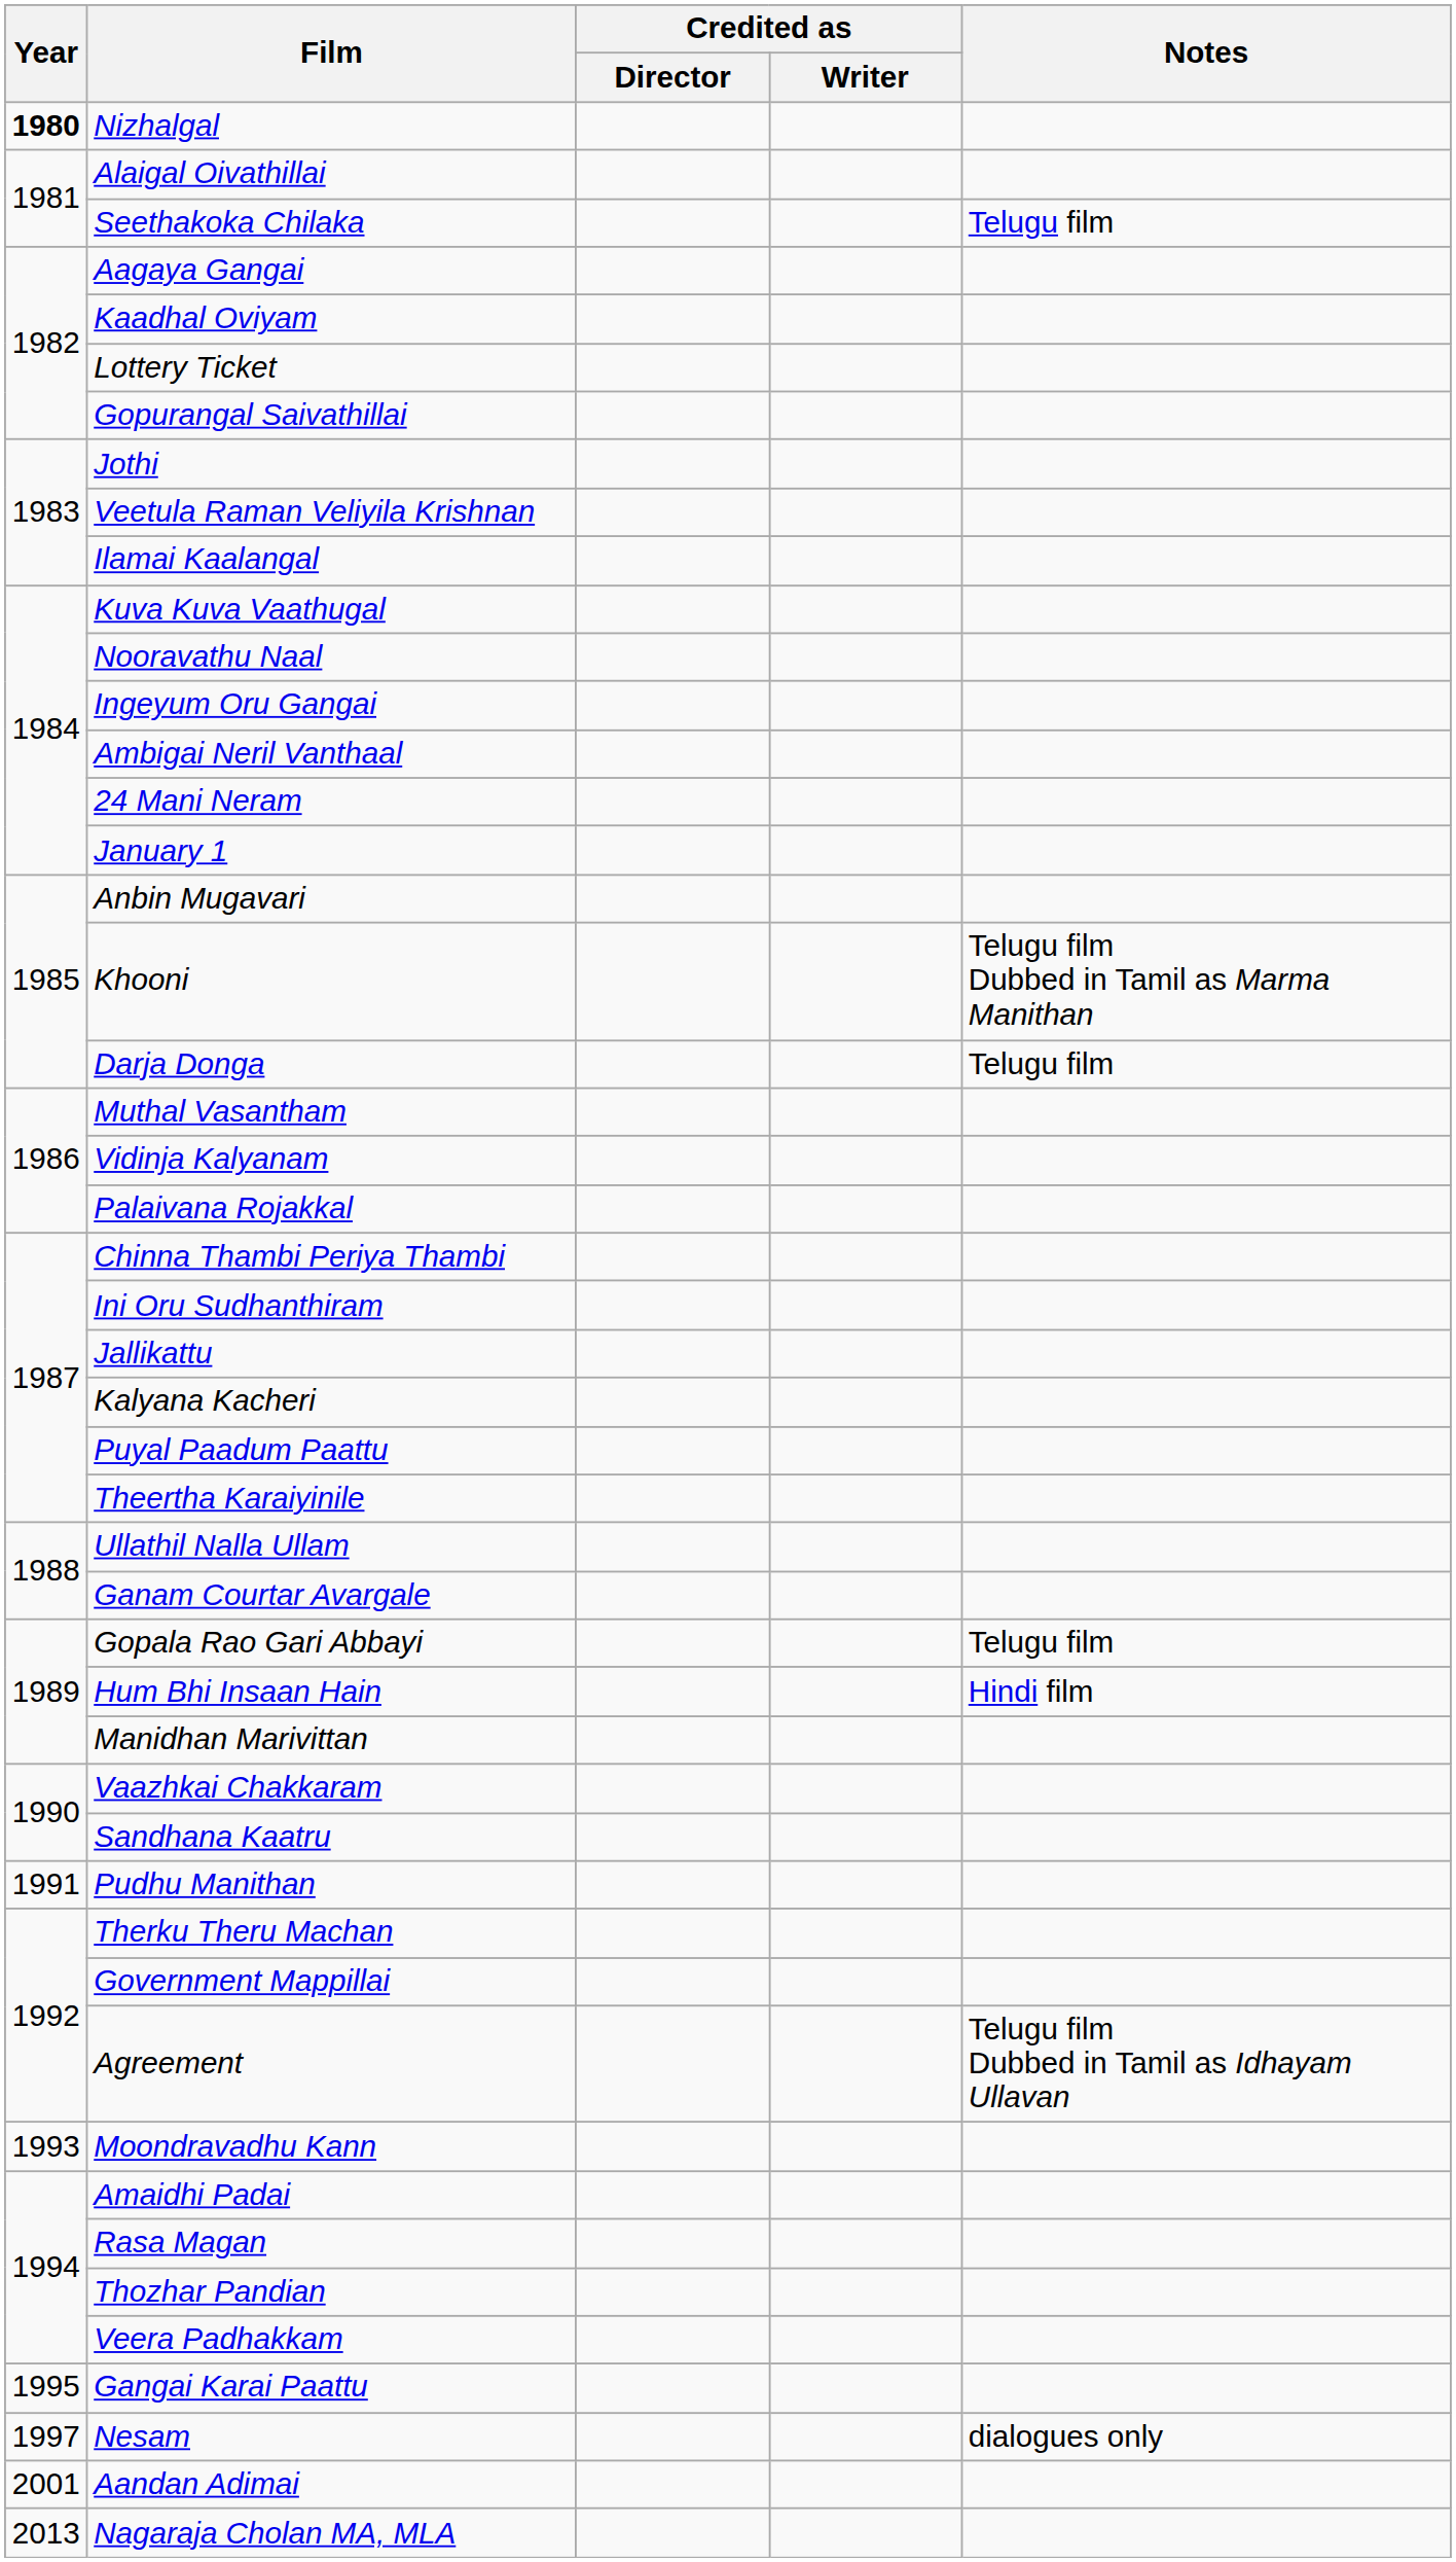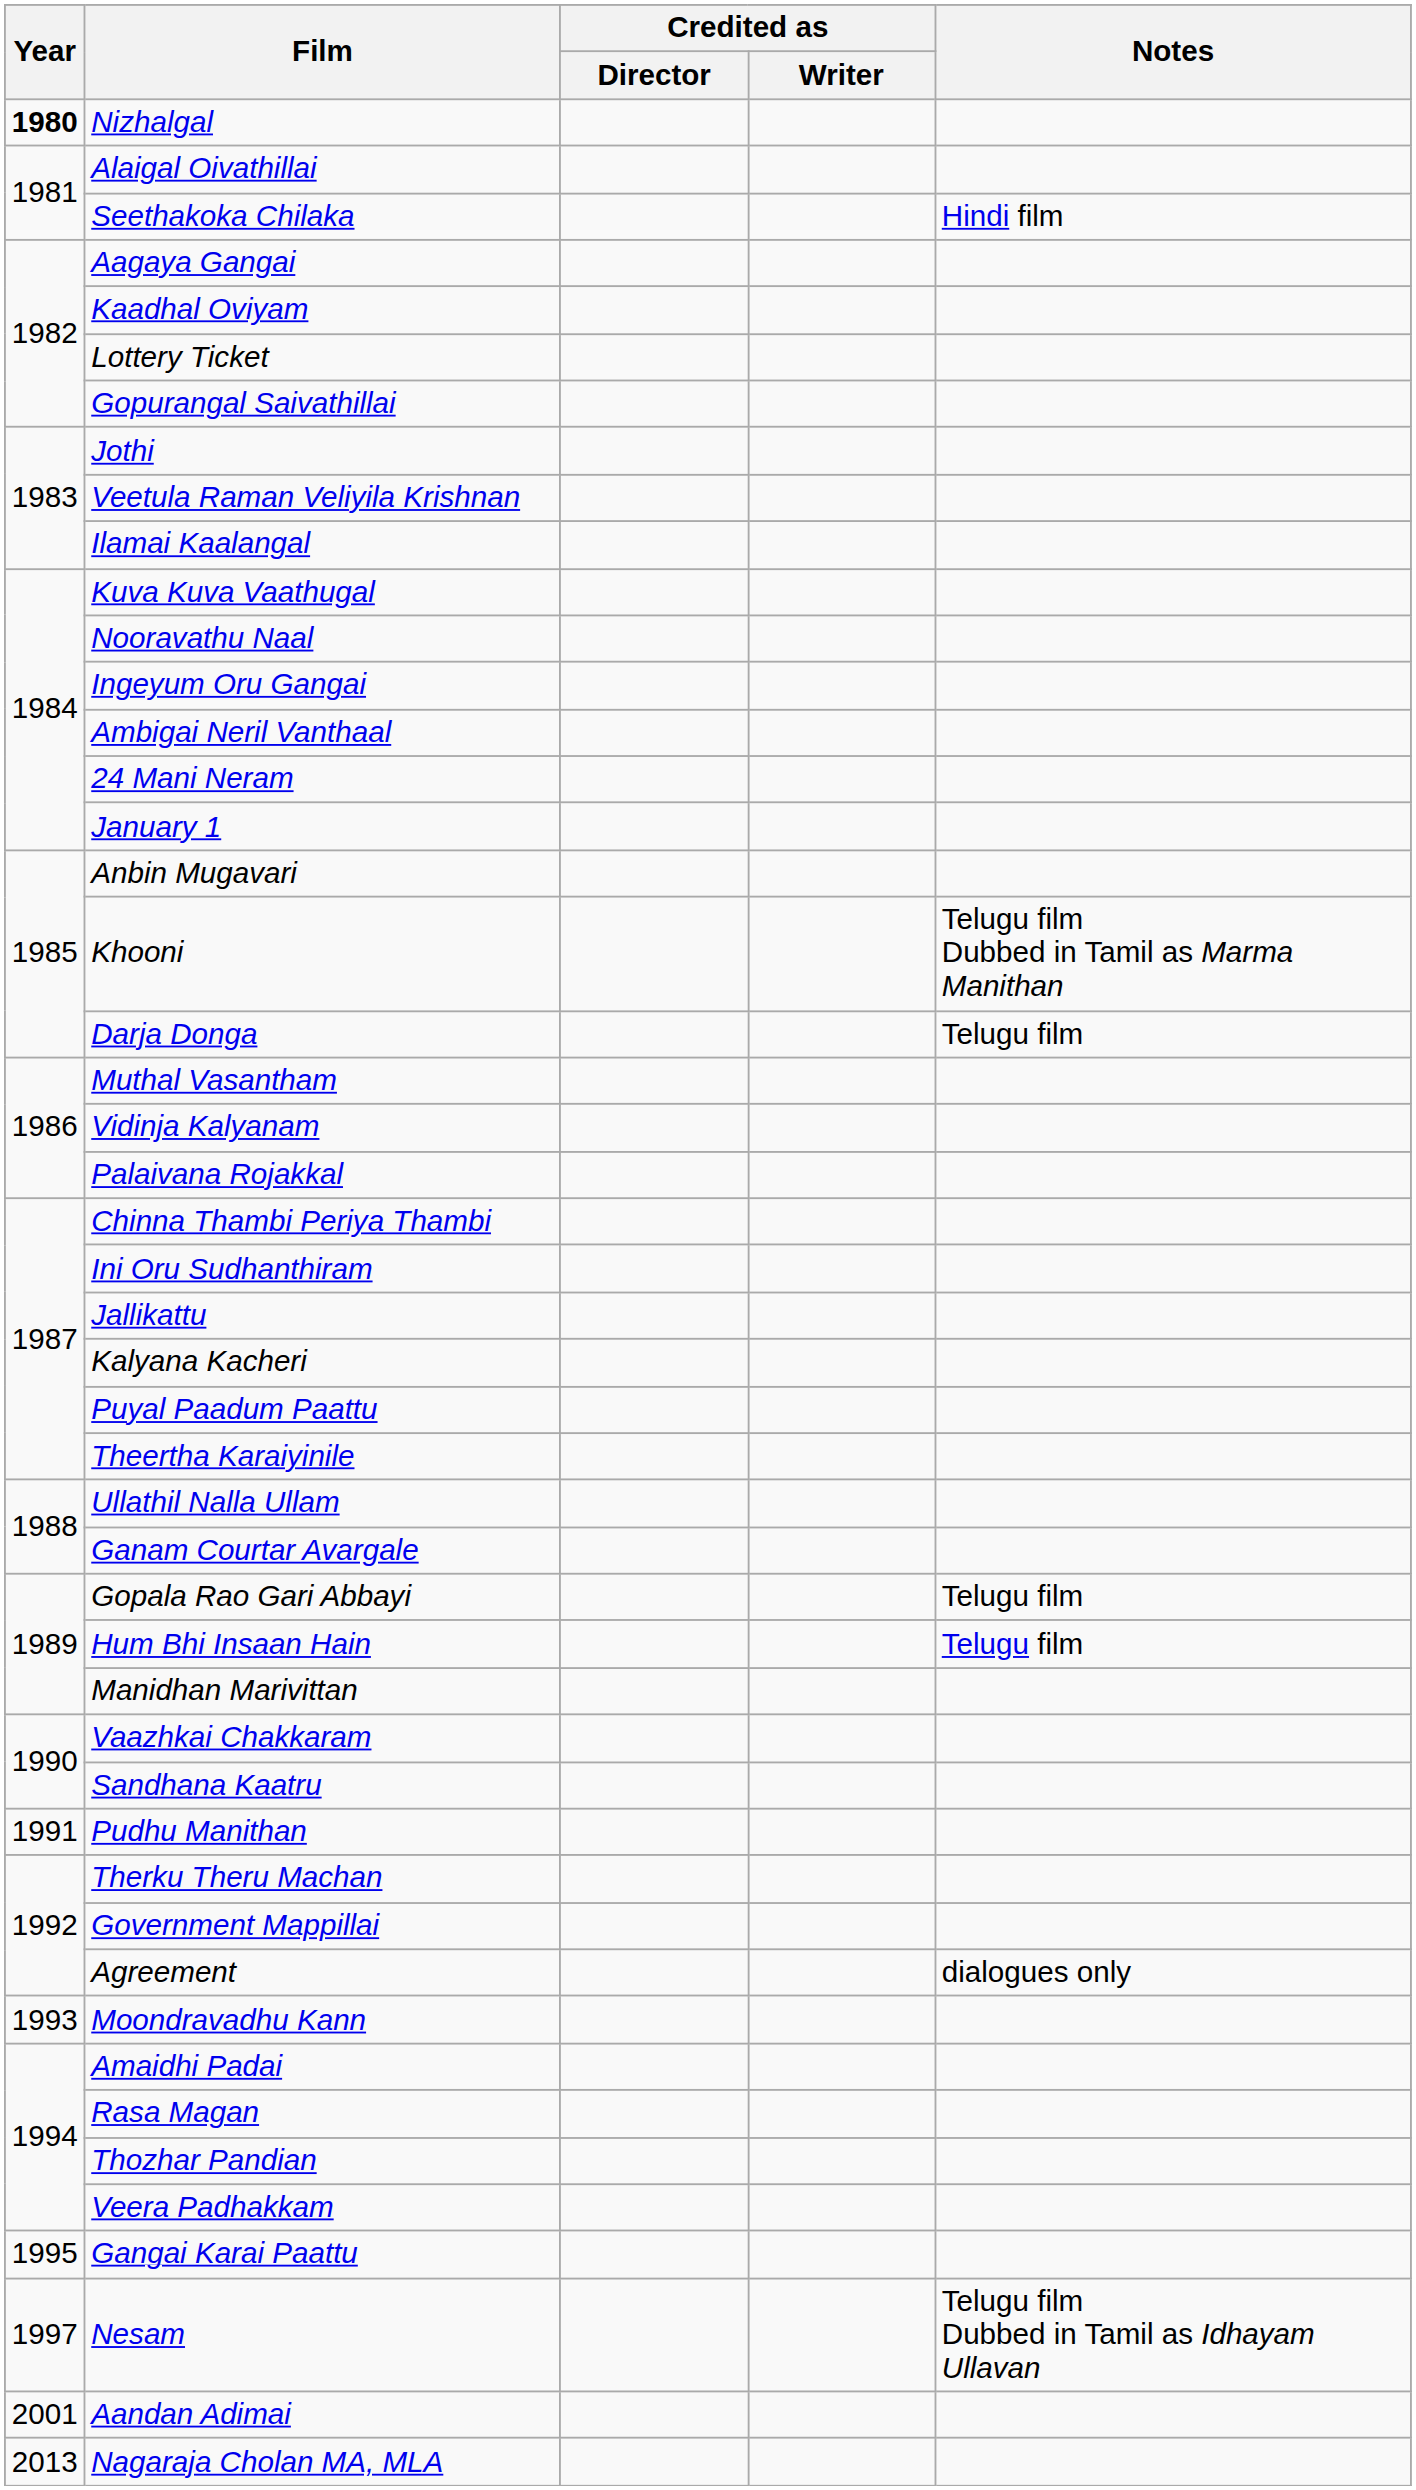Seethakoka Chilaka | Notes: Telugu film -> Hindi film
Hum Bhi Insaan Hain | Notes: Hindi film -> Telugu film
Agreement | Notes: Telugu film Dubbed in Tamil as Idhayam Ullavan -> dialogues only
Nesam | Notes: dialogues only -> Telugu film Dubbed in Tamil as Idhayam Ullavan
